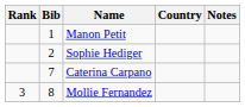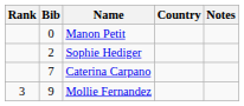Manon Petit | Bib: 1 -> 0
Mollie Fernandez | Bib: 8 -> 9
